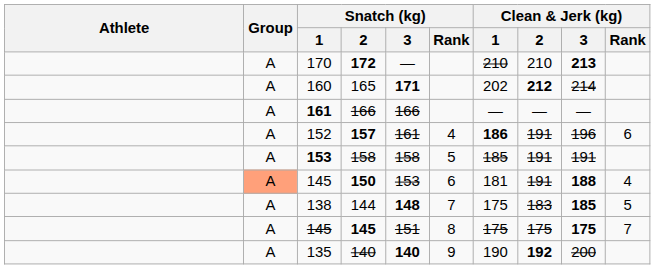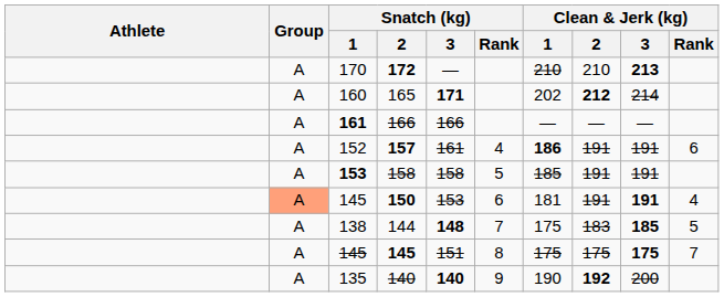157 | Clean & Jerk (kg) / 3: 196 -> 191
150 | Clean & Jerk (kg) / 3: 188 -> 191
